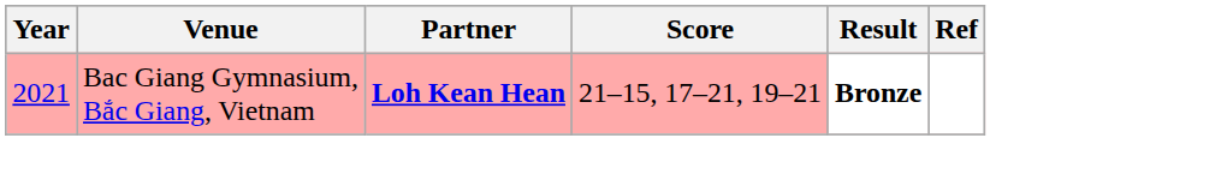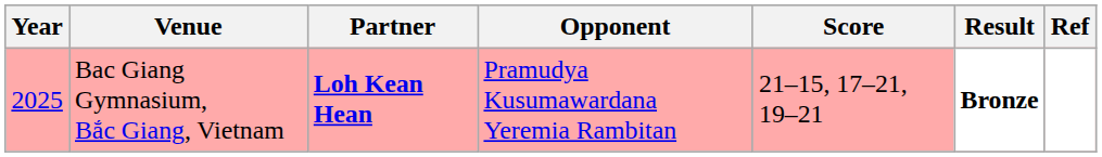+ column: Opponent | Pramudya Kusumawardana Yeremia Rambitan
Bac Giang Gymnasium, Bắc Giang, Vietnam | Year: 2021 -> 2025
